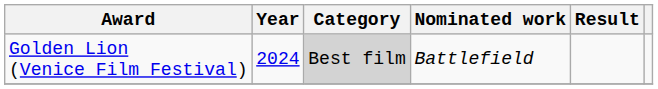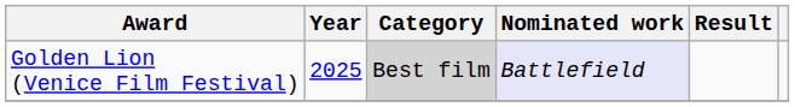Golden Lion (Venice Film Festival) | Year: 2024 -> 2025
Golden Lion (Venice Film Festival) | Nominated work: no background -> lavender background
